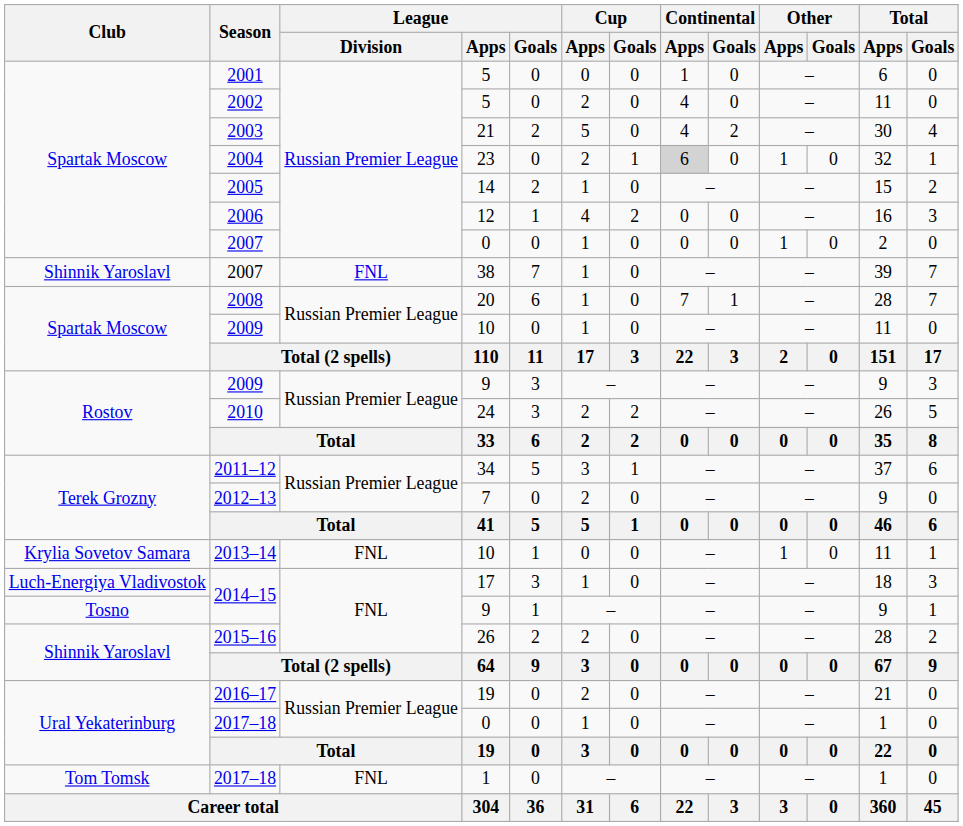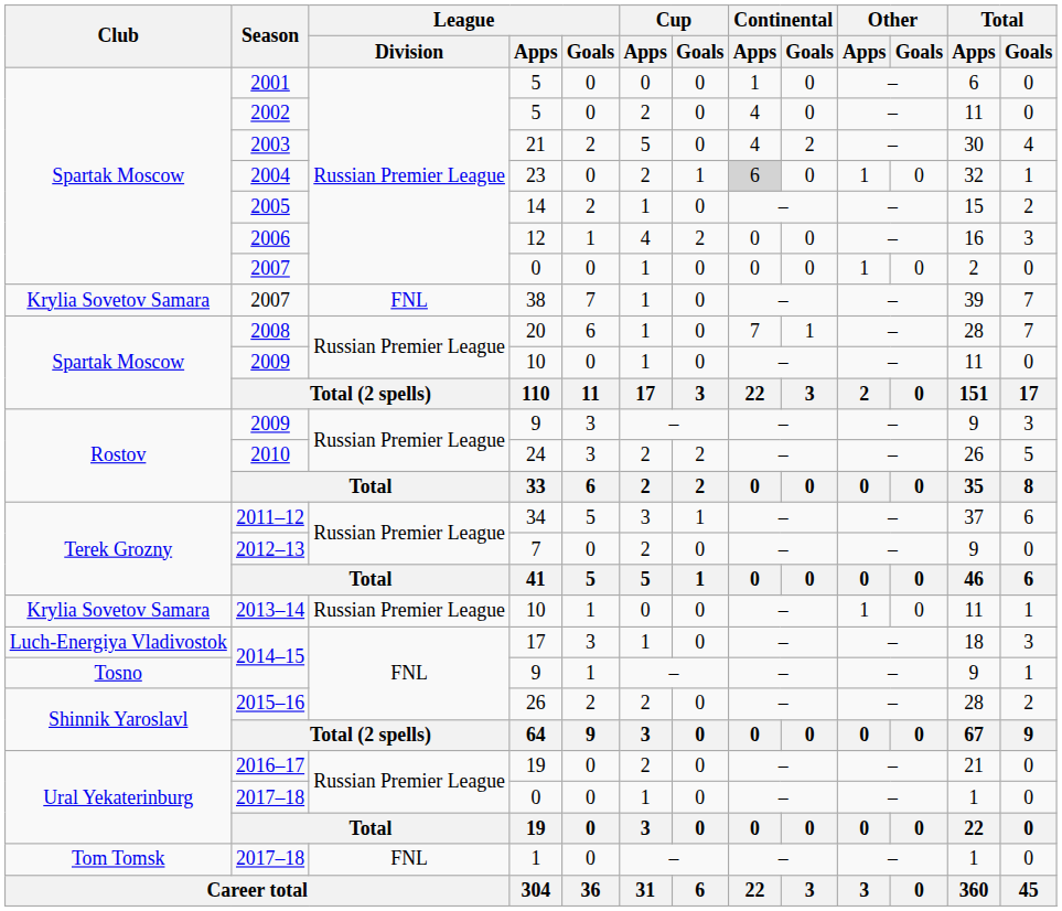2007 / 38 | Club: Shinnik Yaroslavl -> Krylia Sovetov Samara
2013–14 | League / Division: FNL -> Russian Premier League
